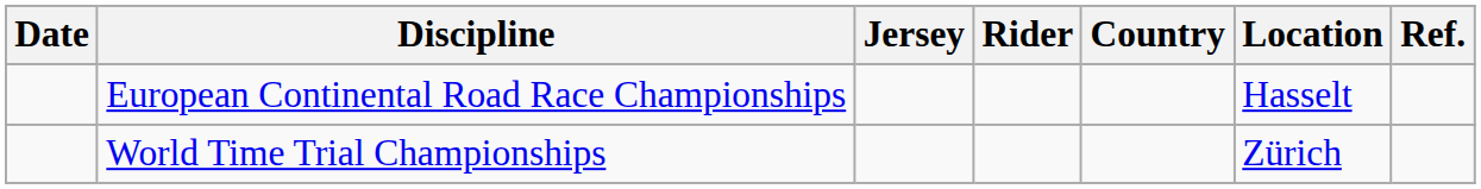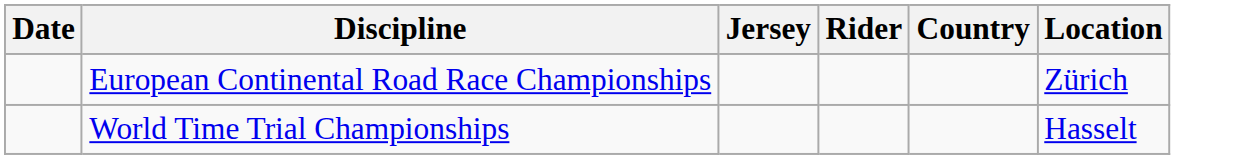- column: Ref.
European Continental Road Race Championships | Location: Hasselt -> Zürich
World Time Trial Championships | Location: Zürich -> Hasselt
